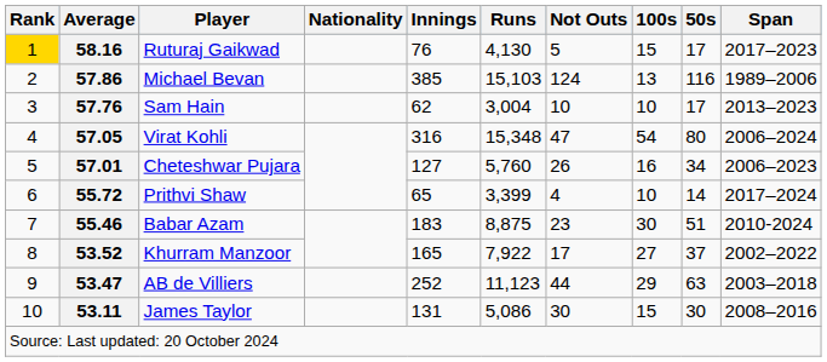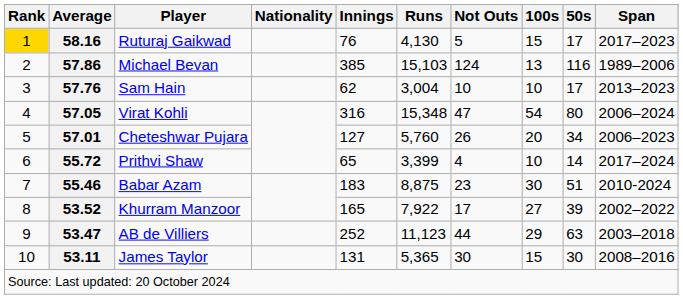57.01 | 100s: 16 -> 20
53.52 | 50s: 37 -> 39
53.11 | Runs: 5,086 -> 5,365
